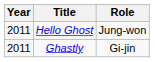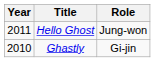Ghastly | Year: 2011 -> 2010
